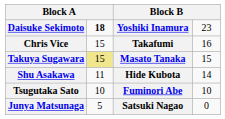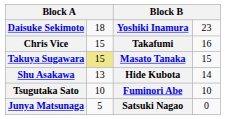Daisuke Sekimoto | column 2: bold -> normal
Shu Asakawa | column 2: 11 -> 13
